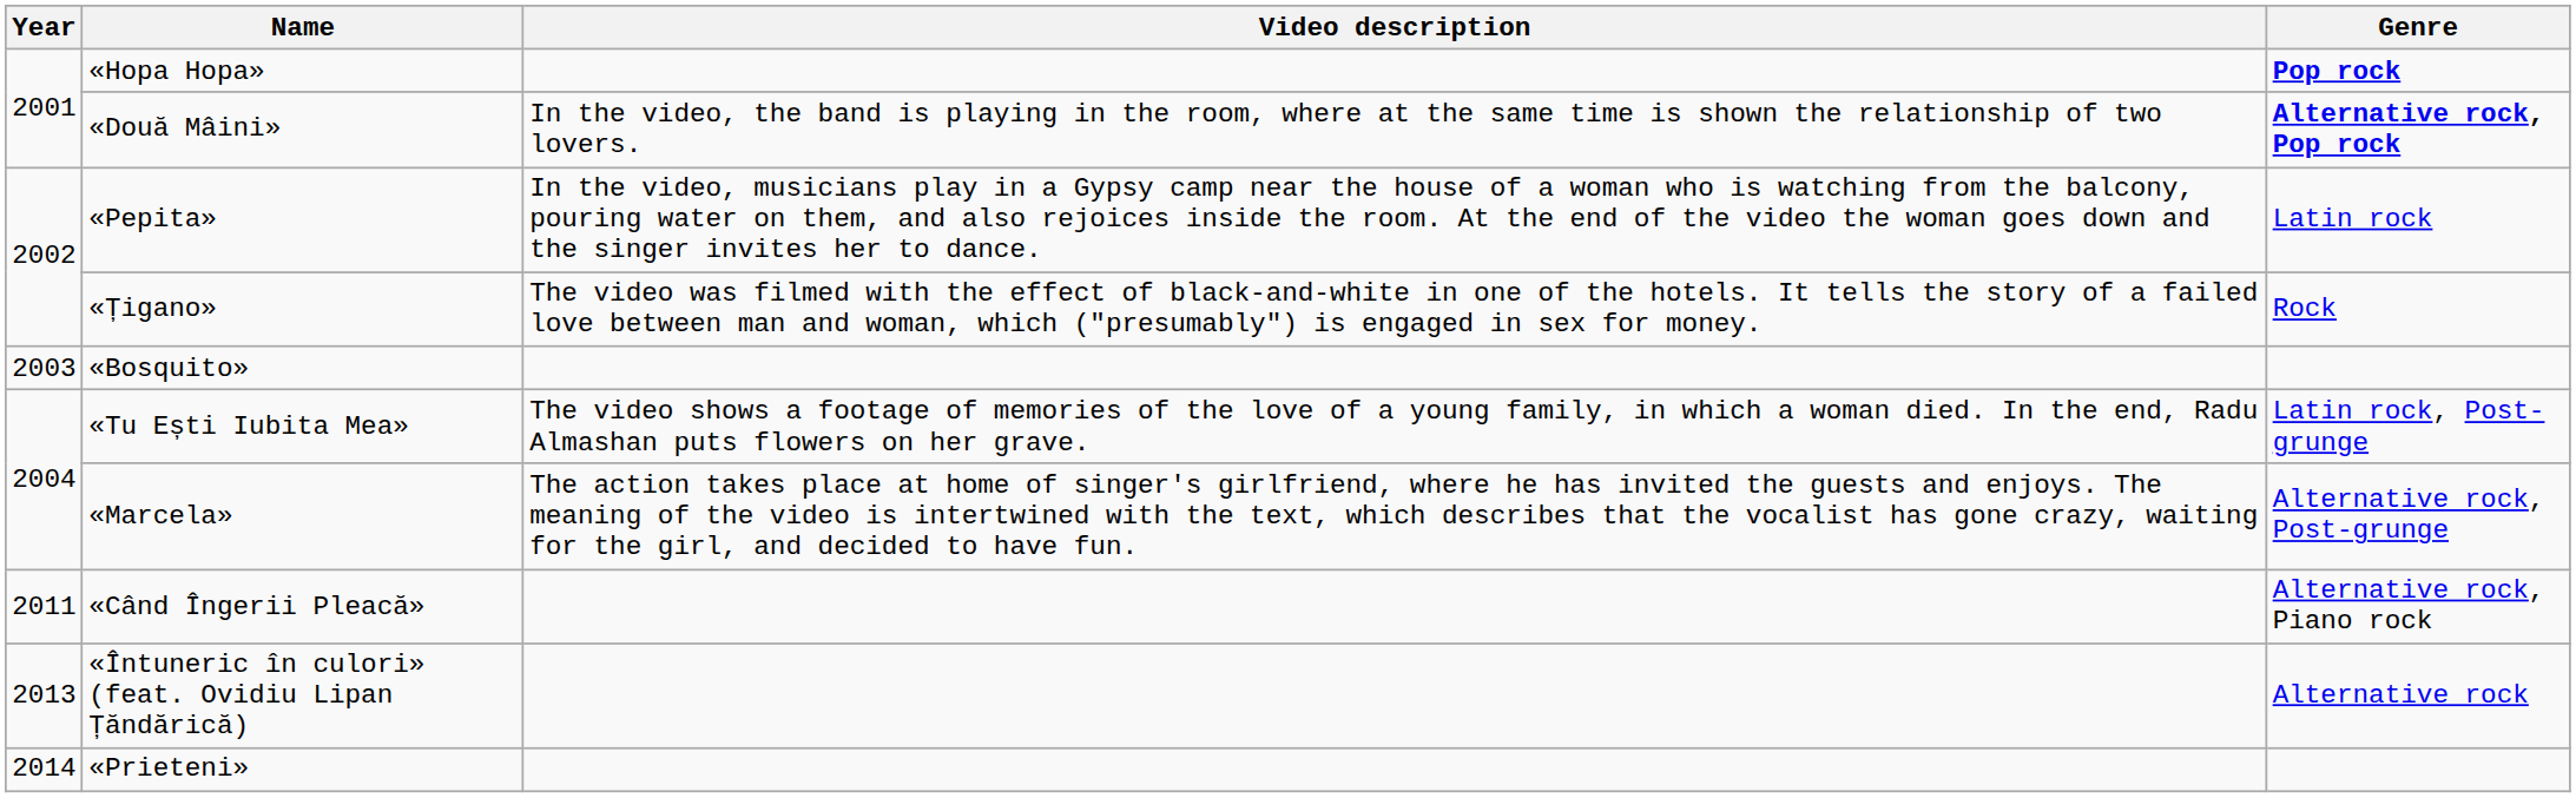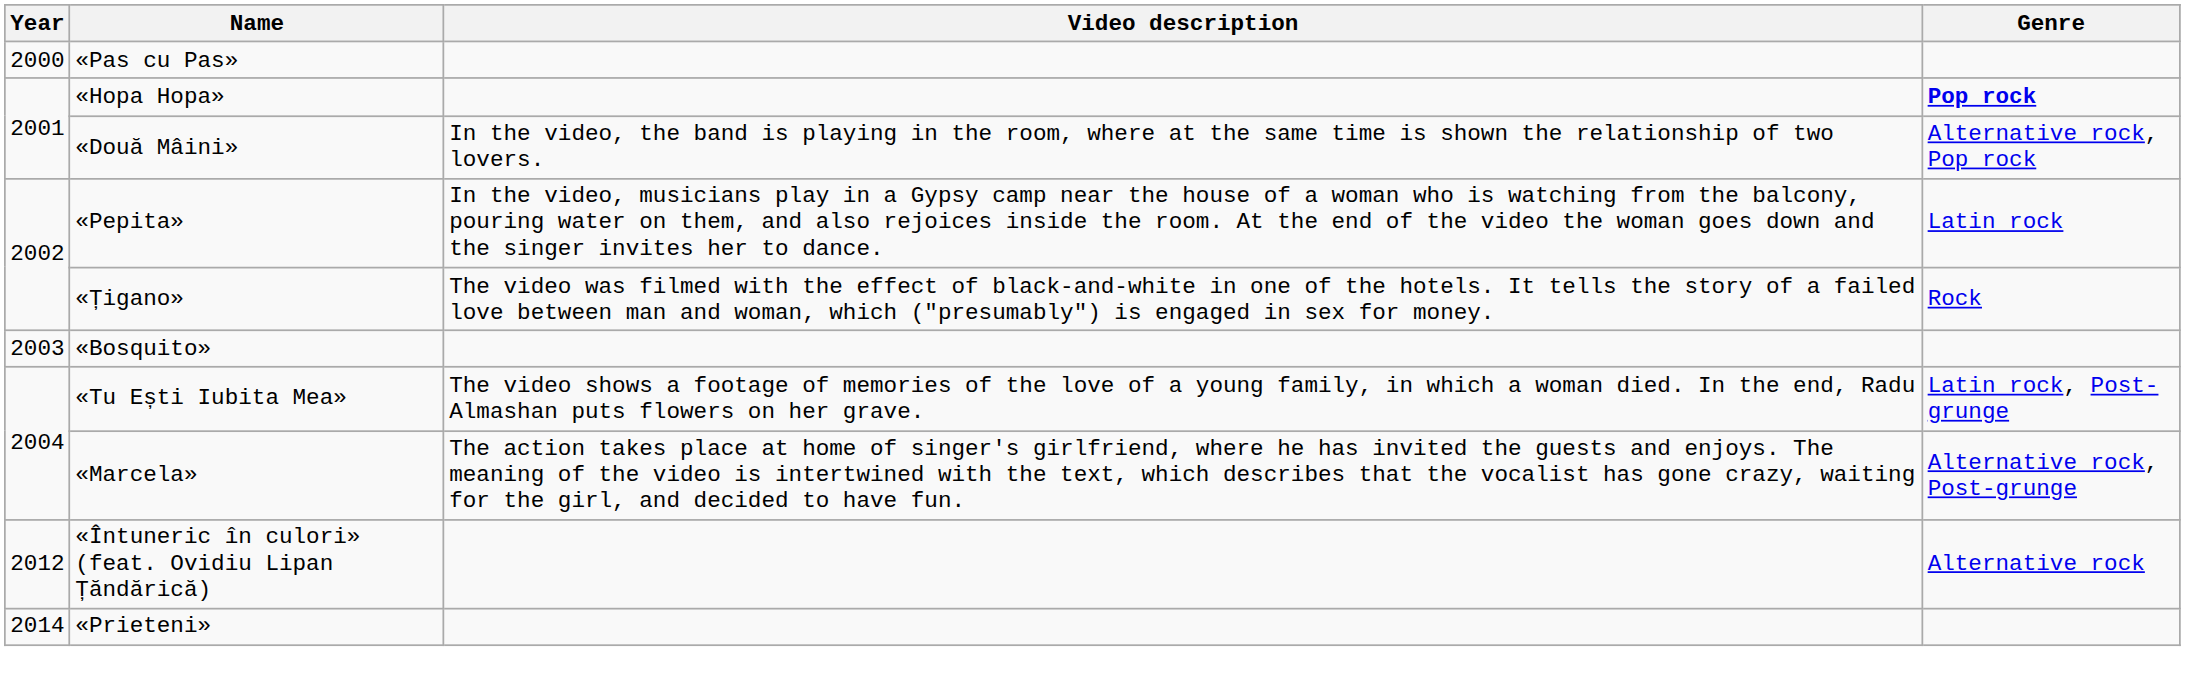+ row: 2000 | «Pas cu Pas»
«Două Mâini» | Genre: bold -> normal
- row: 2011 | «Când Îngerii Pleacă» | Alternative rock, Piano rock
«Întuneric în culori» (feat. Ovidiu Lipan Țăndărică) | Year: 2013 -> 2012
